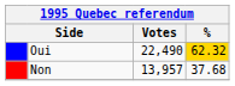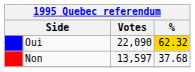Oui | Votes: 22,490 -> 22,090
Non | Votes: 13,957 -> 13,597
